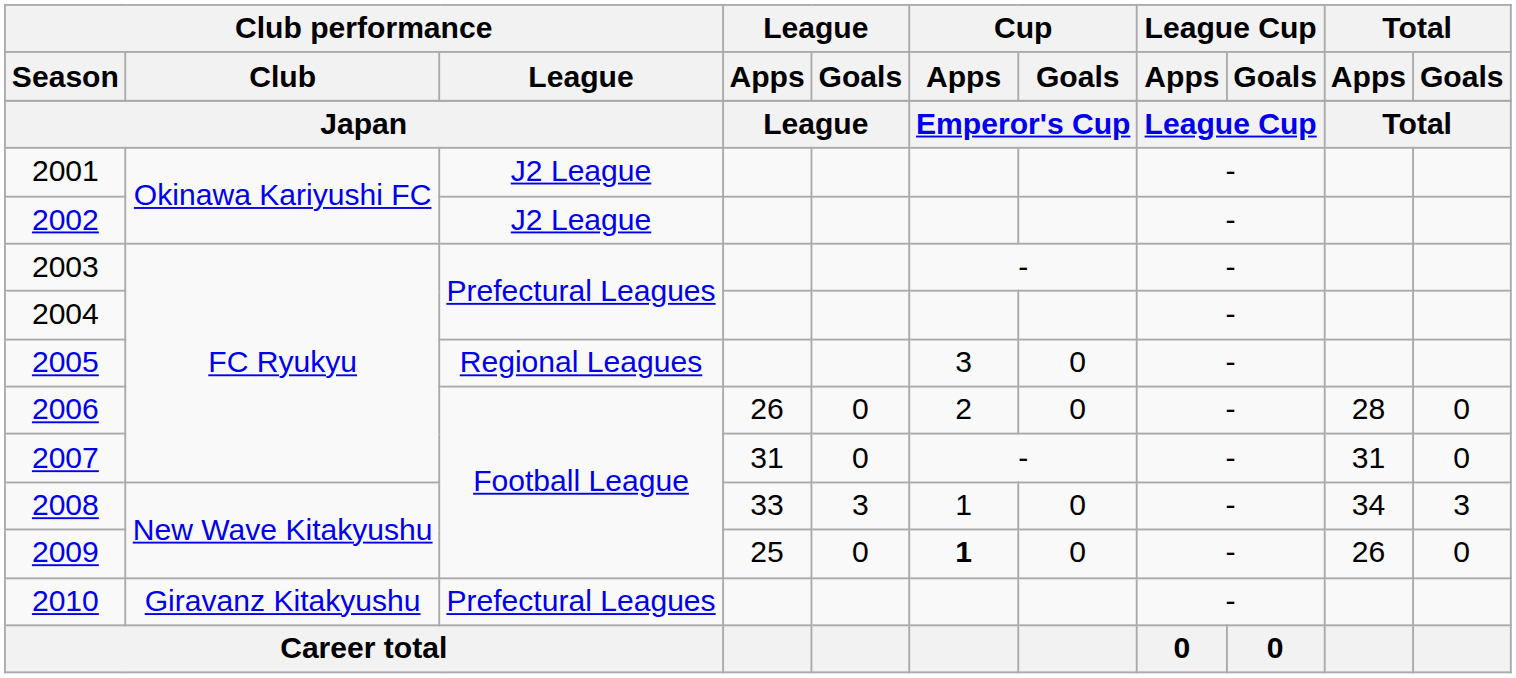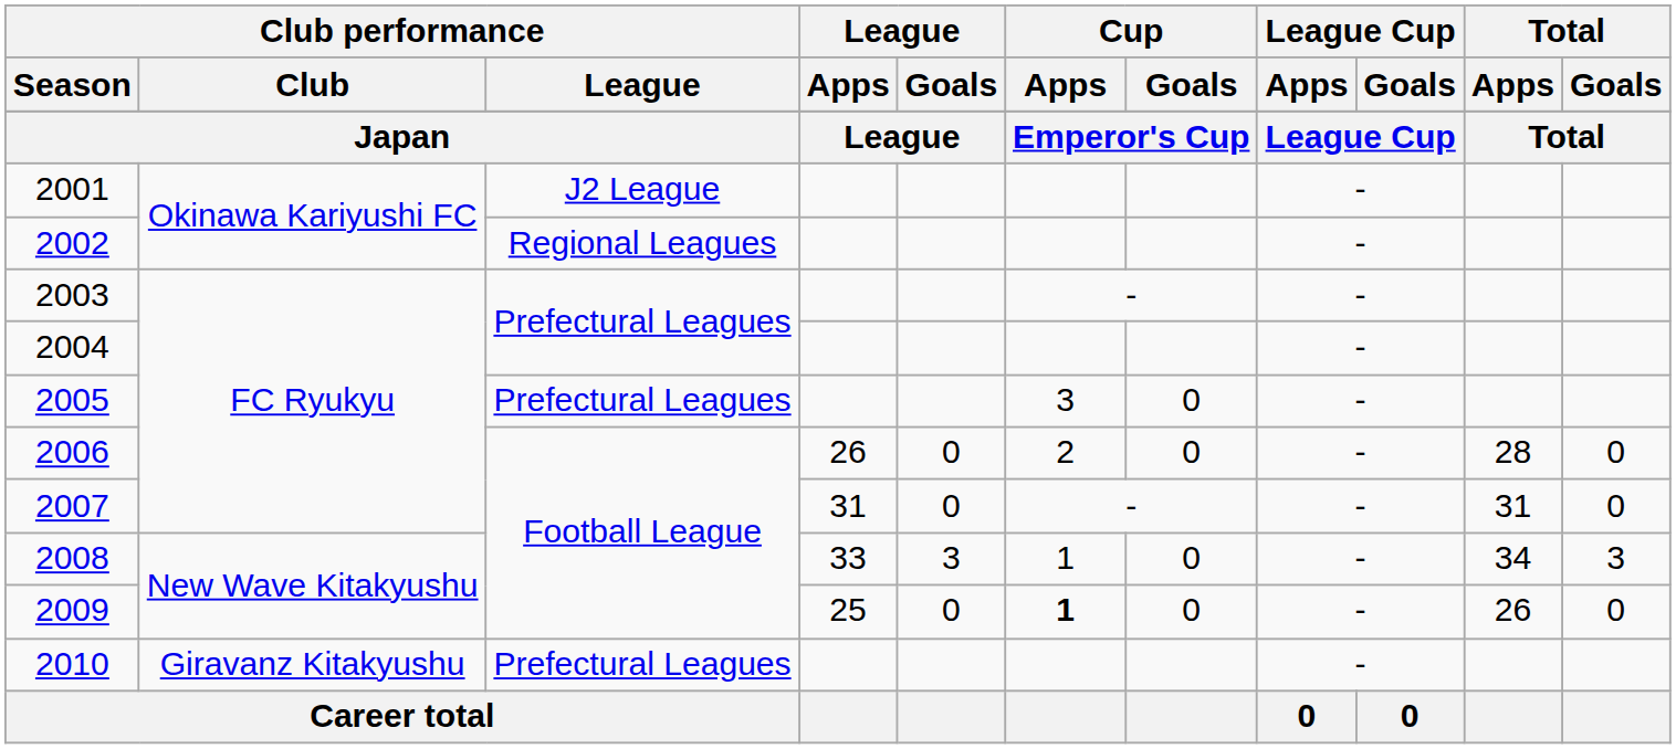2002 | Club performance / League: J2 League -> Regional Leagues
2005 | Club performance / League: Regional Leagues -> Prefectural Leagues
